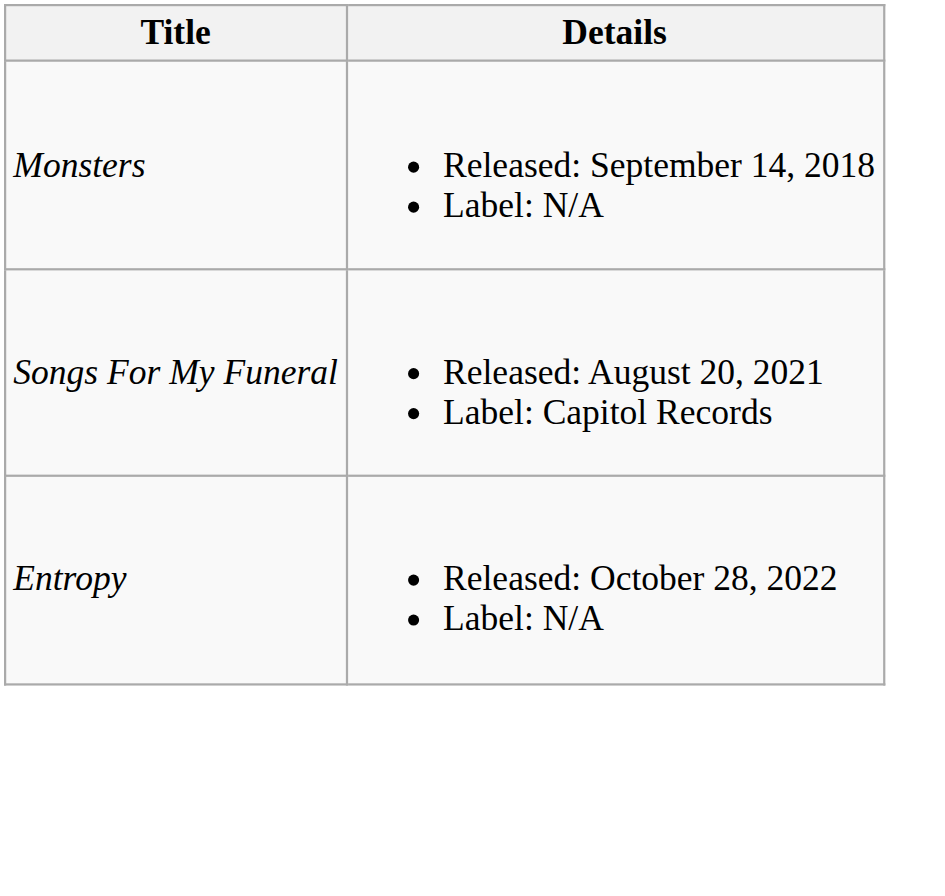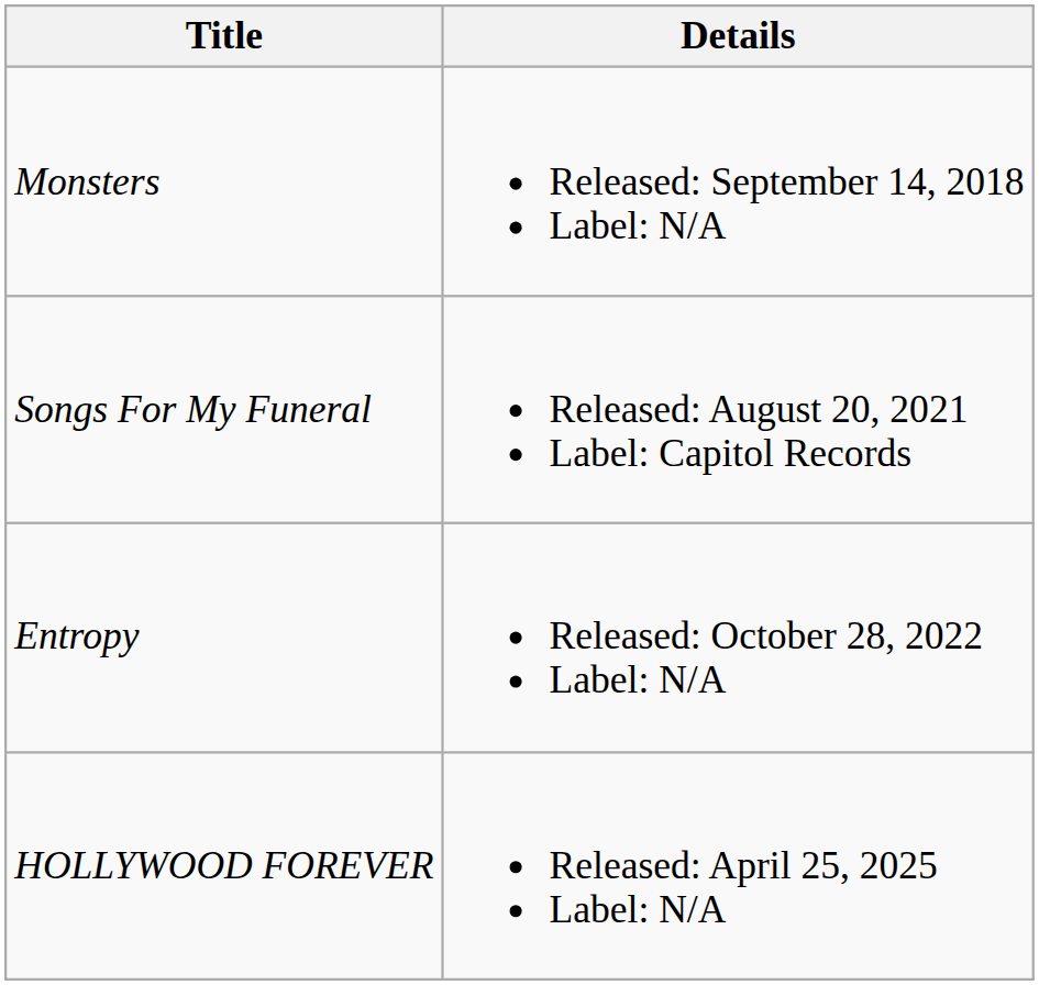+ row: HOLLYWOOD FOREVER | Released: April 25, 2025 Label: N/A
